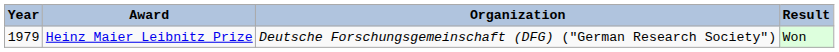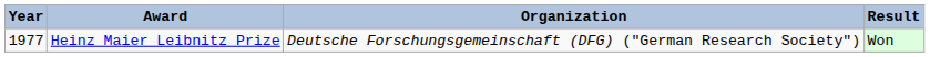Heinz Maier Leibnitz Prize | Year: 1979 -> 1977
